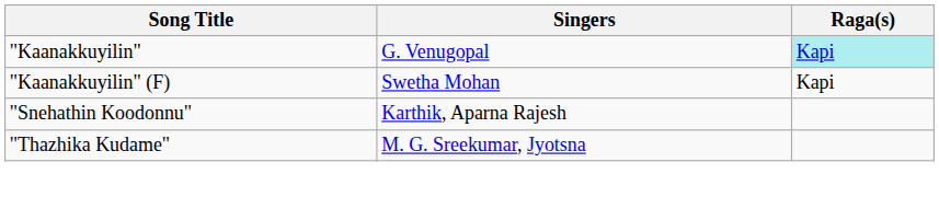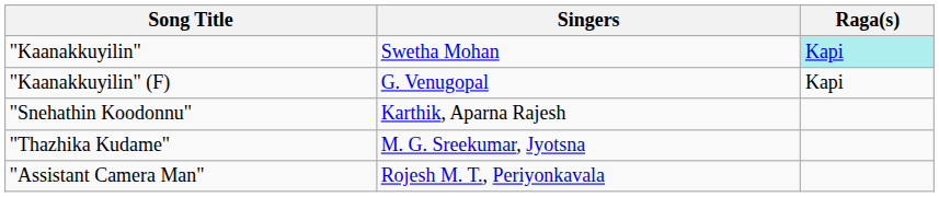"Kaanakkuyilin" | Singers: G. Venugopal -> Swetha Mohan
"Kaanakkuyilin" (F) | Singers: Swetha Mohan -> G. Venugopal
+ row: "Assistant Camera Man" | Rojesh M. T., Periyonkavala
